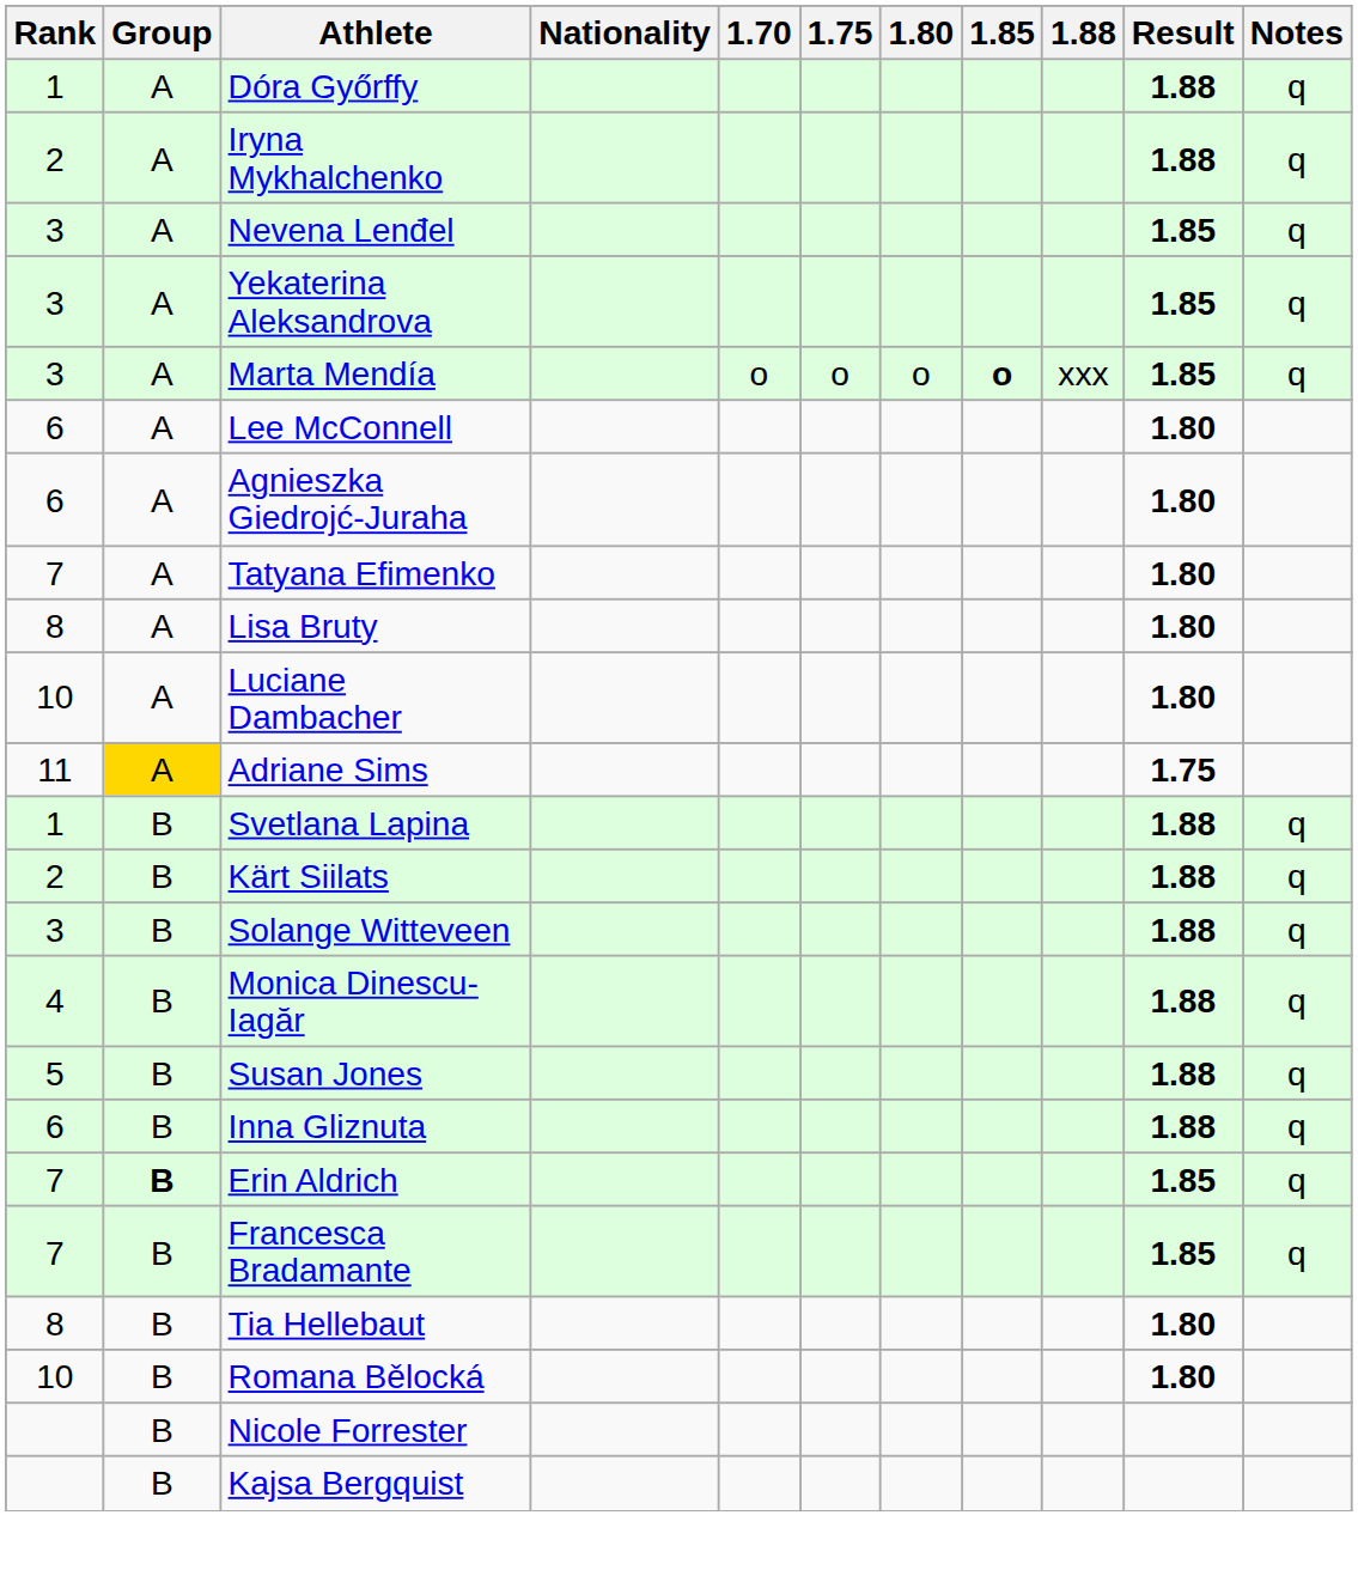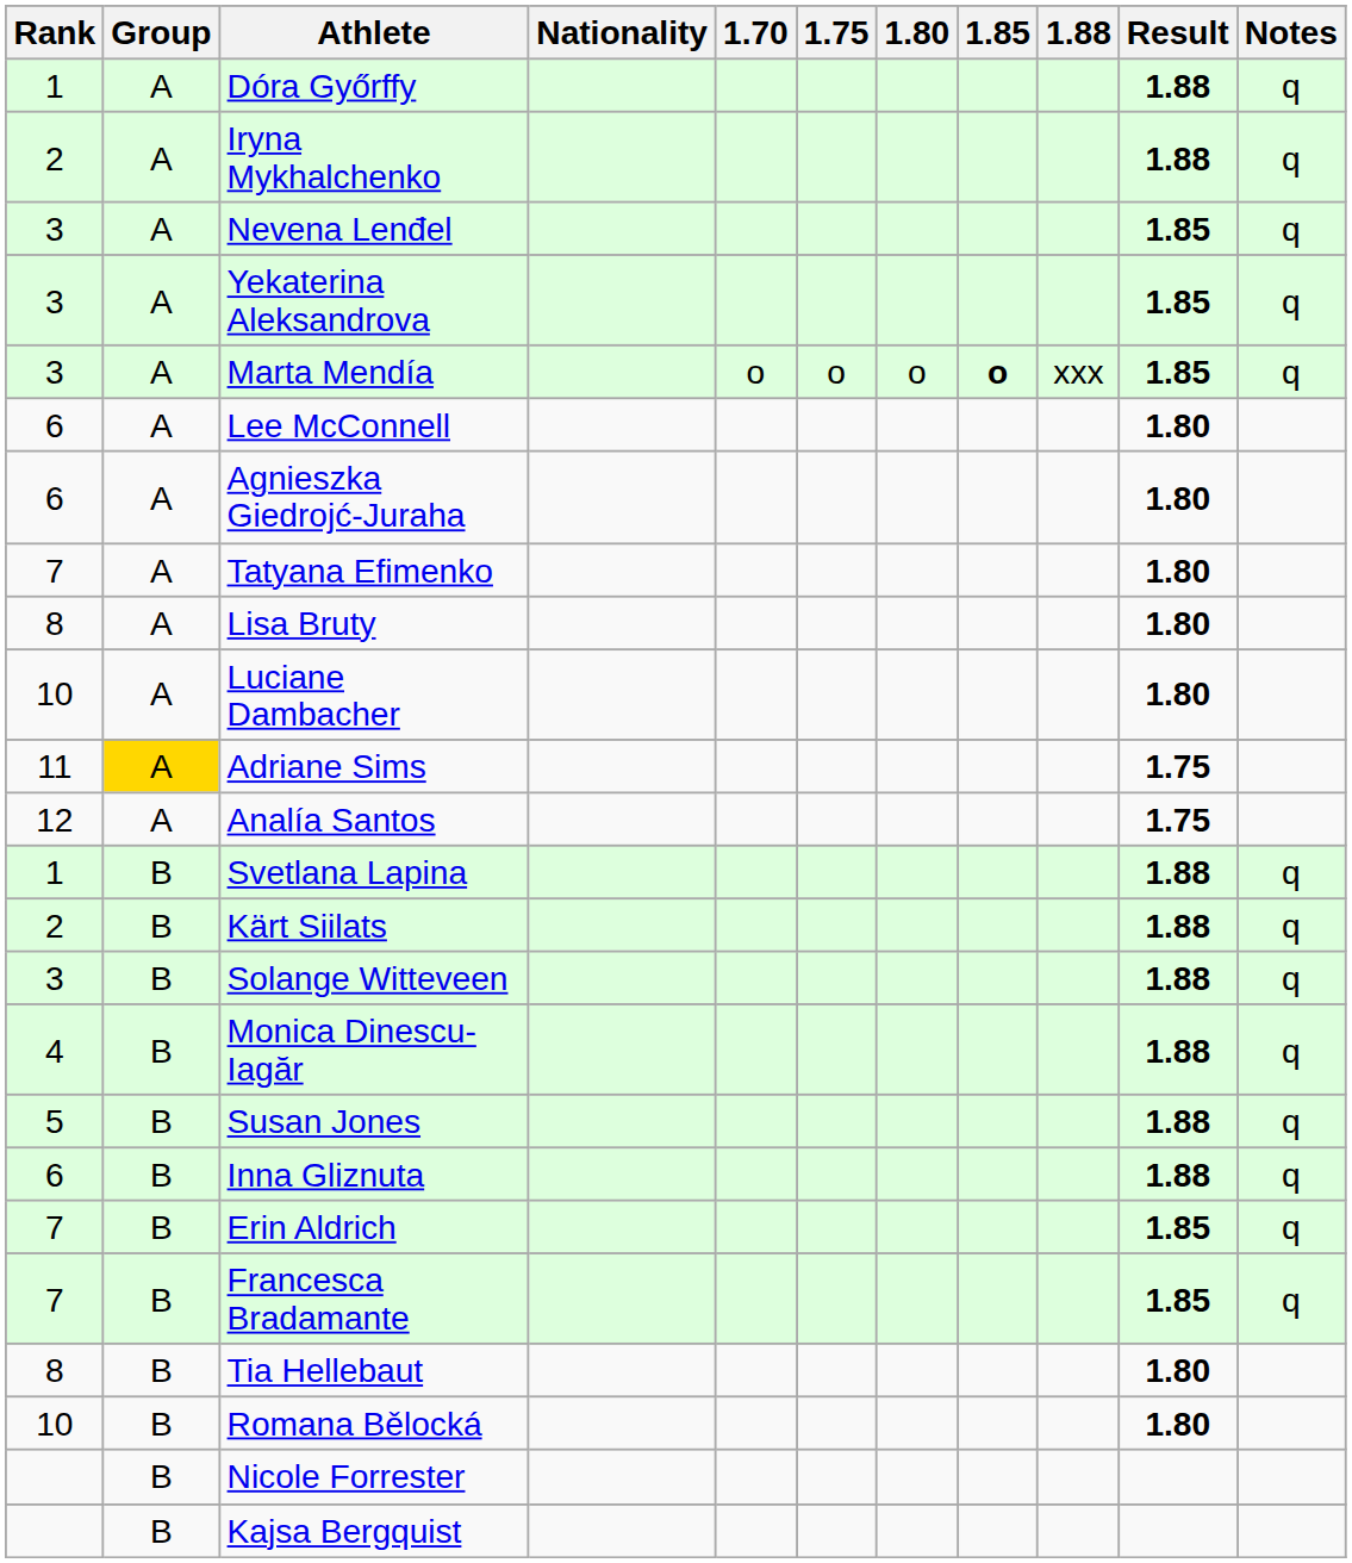+ row: 12 | A | Analía Santos | 1.75
Erin Aldrich | Group: bold -> normal
